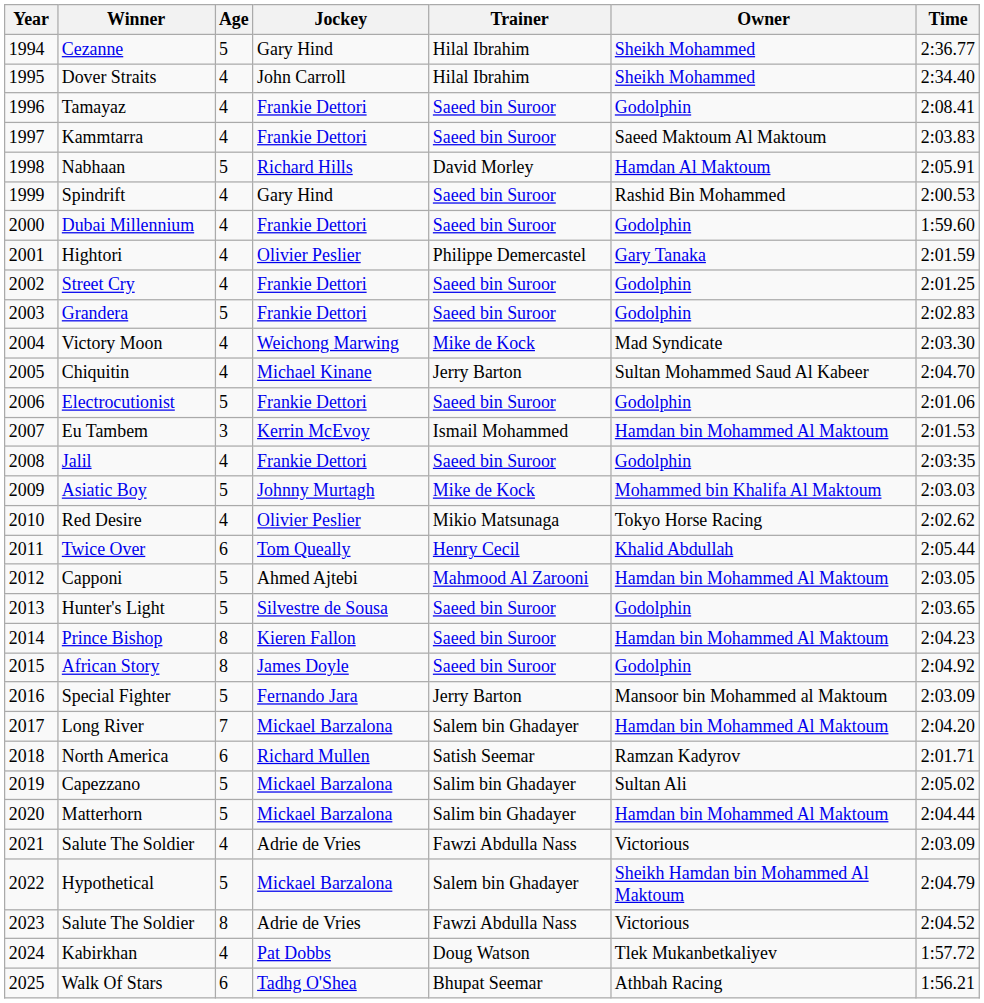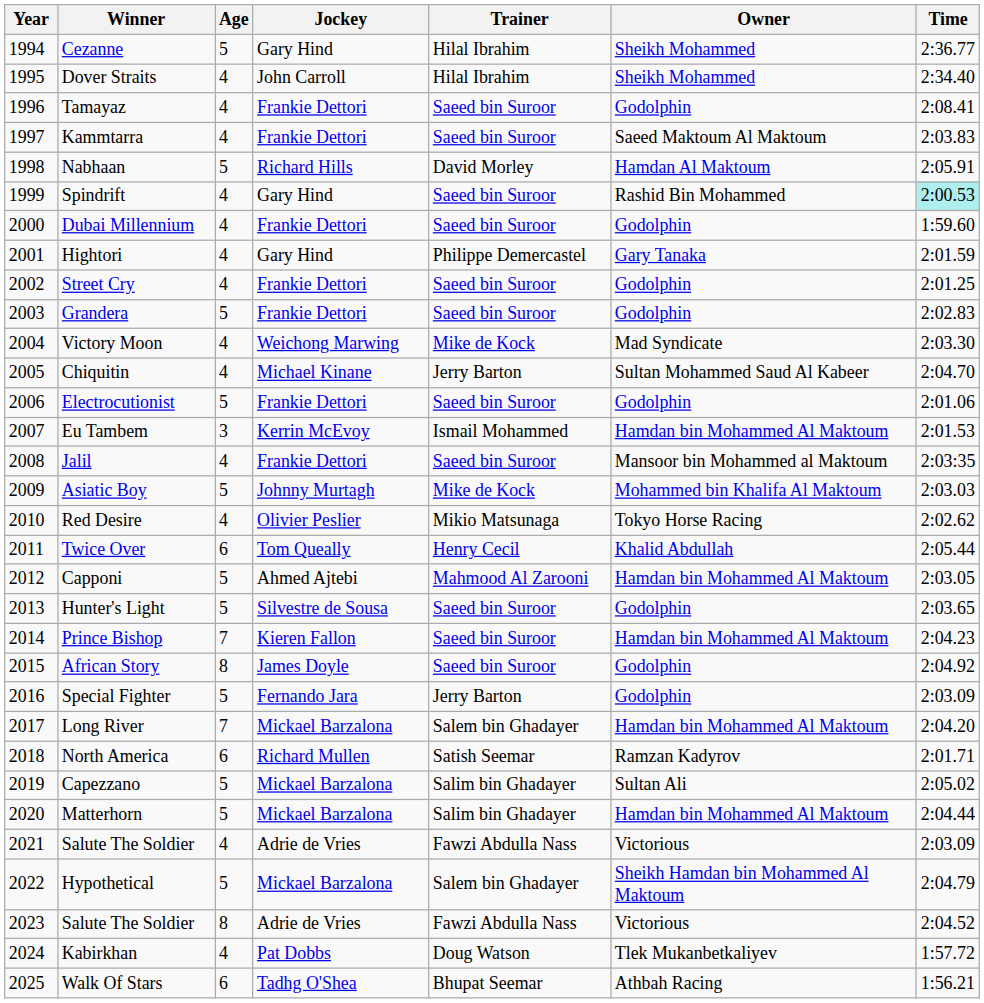Spindrift | Time: no background -> paleturquoise background
Hightori | Jockey: Olivier Peslier -> Gary Hind
Jalil | Owner: Godolphin -> Mansoor bin Mohammed al Maktoum
Prince Bishop | Age: 8 -> 7
Special Fighter | Owner: Mansoor bin Mohammed al Maktoum -> Godolphin
